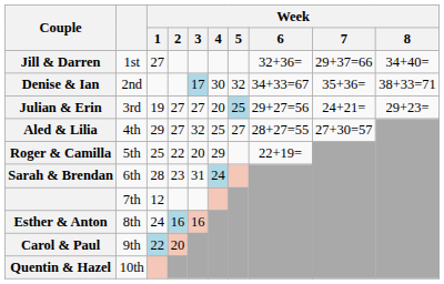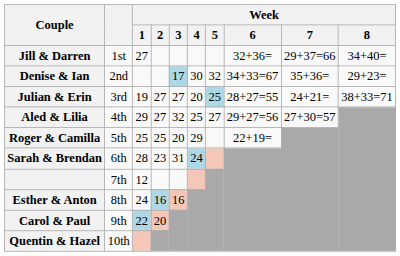Denise & Ian | Week / 8: 38+33=71 -> 29+23=
Julian & Erin | Week / 6: 29+27=56 -> 28+27=55
Julian & Erin | Week / 8: 29+23= -> 38+33=71
Aled & Lilia | Week / 6: 28+27=55 -> 29+27=56
Roger & Camilla | Week / 2: 22 -> 25
